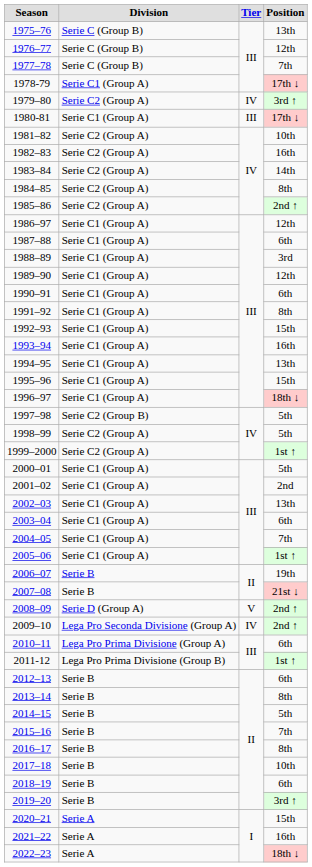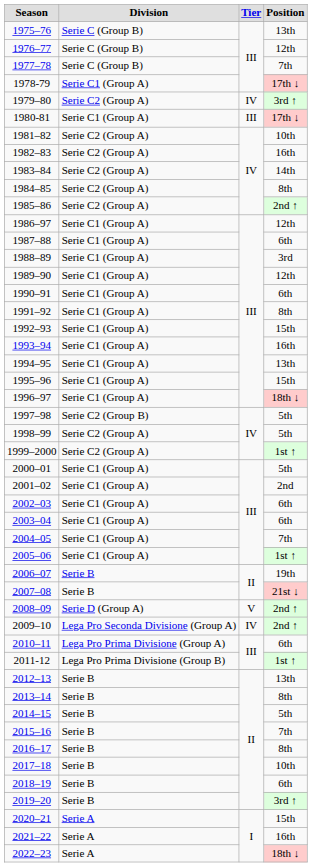2002–03 | Position: 13th -> 6th
2012–13 | Position: 6th -> 13th
